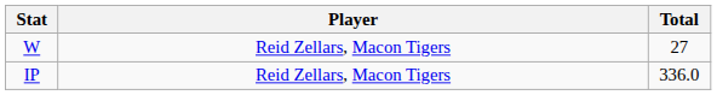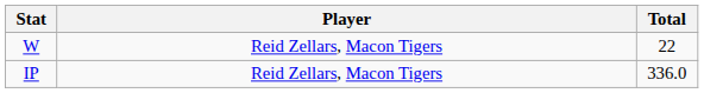W | Total: 27 -> 22
